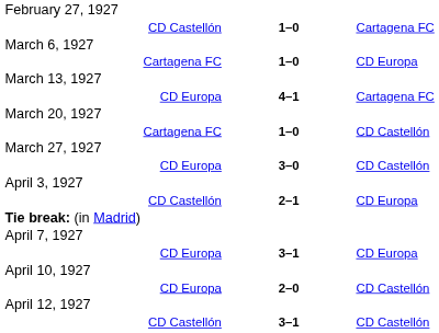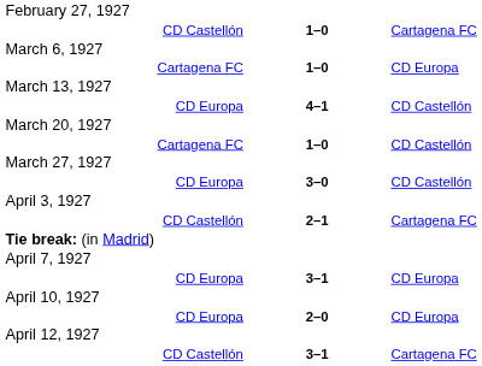CD Europa / 4–1 | column 3: Cartagena FC -> CD Castellón
CD Castellón / 2–1 | column 3: CD Europa -> Cartagena FC
CD Europa / 2–0 | column 3: CD Castellón -> CD Europa
CD Castellón / 3–1 | column 3: CD Castellón -> Cartagena FC
